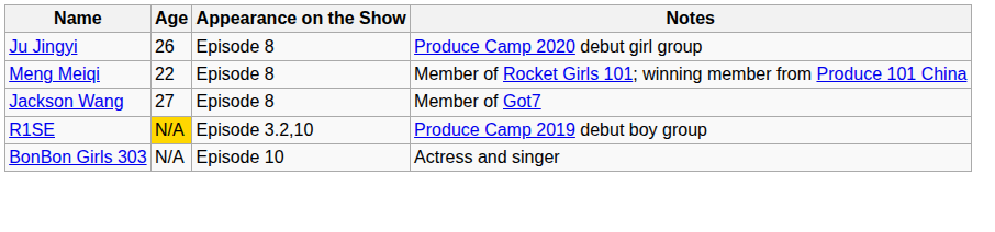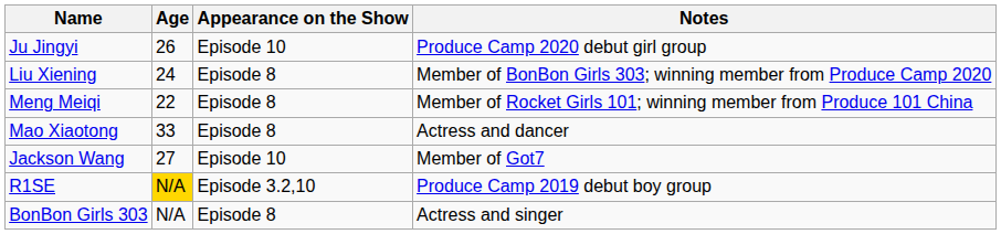Ju Jingyi | Appearance on the Show: Episode 8 -> Episode 10
+ row: Liu Xiening | 24 | Episode 8 | Member of BonBon Girls 303; winning member from Produce Camp 2020
+ row: Mao Xiaotong | 33 | Episode 8 | Actress and dancer
Jackson Wang | Appearance on the Show: Episode 8 -> Episode 10
BonBon Girls 303 | Appearance on the Show: Episode 10 -> Episode 8
